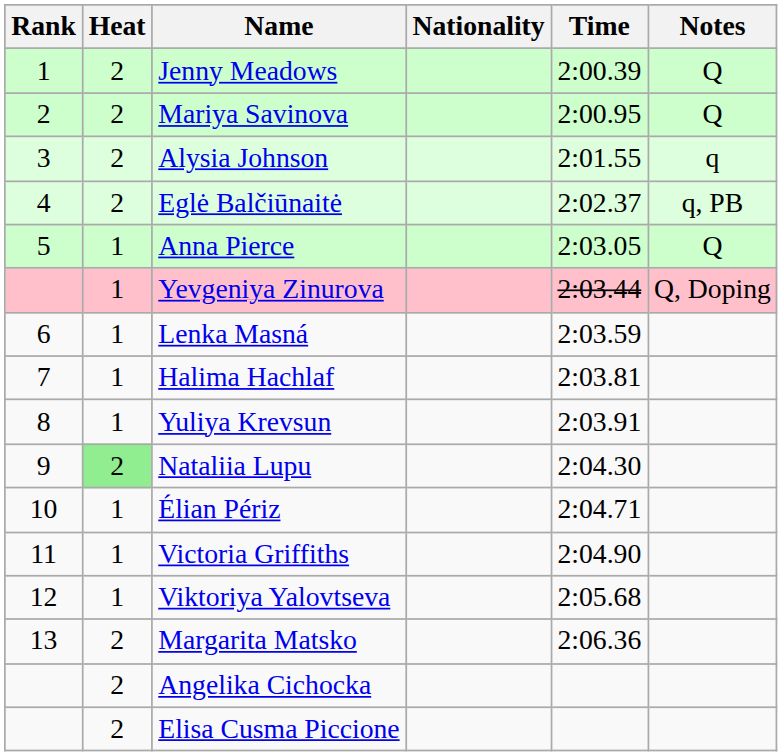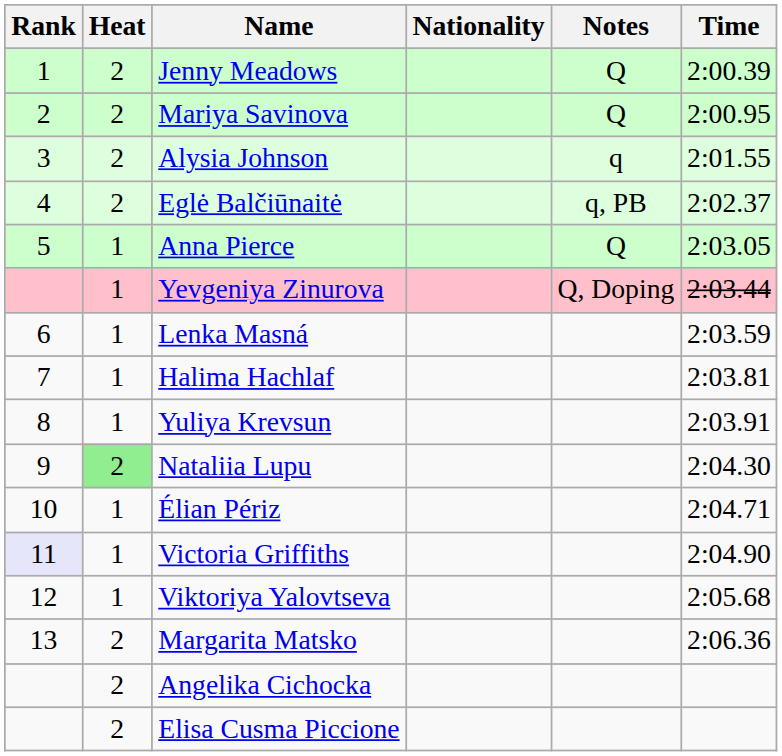columns swapped: Time <-> Notes
Victoria Griffiths | Rank: no background -> lavender background
